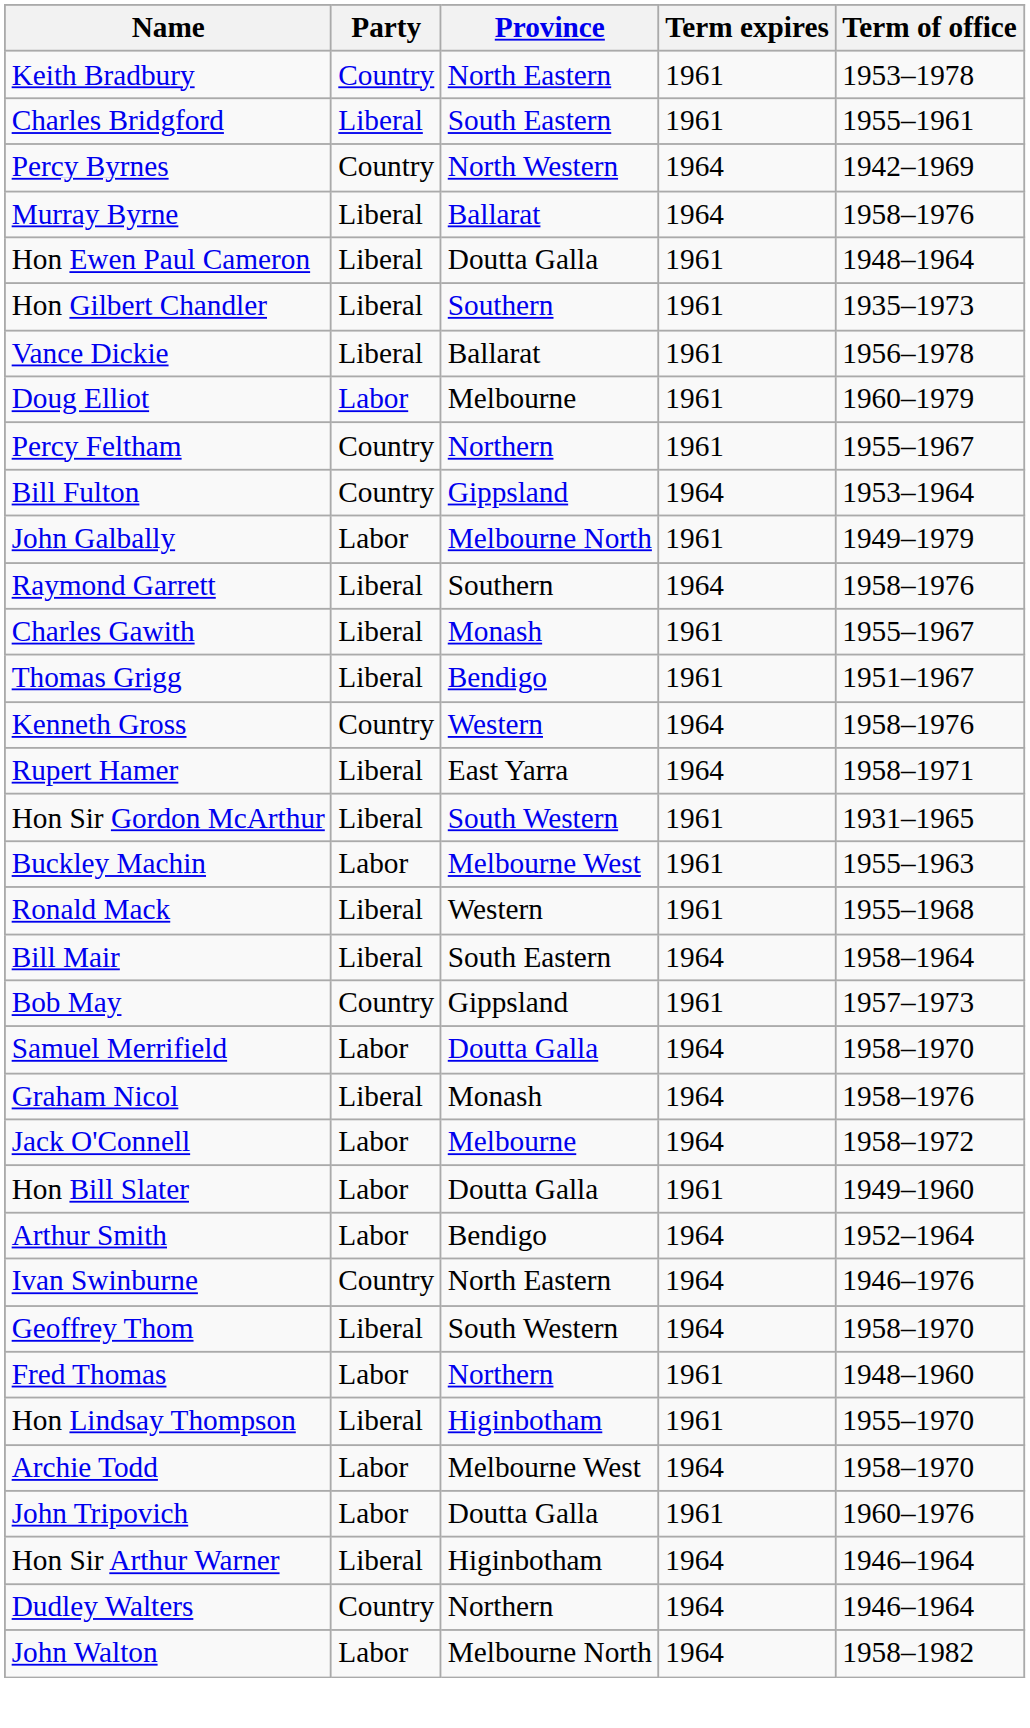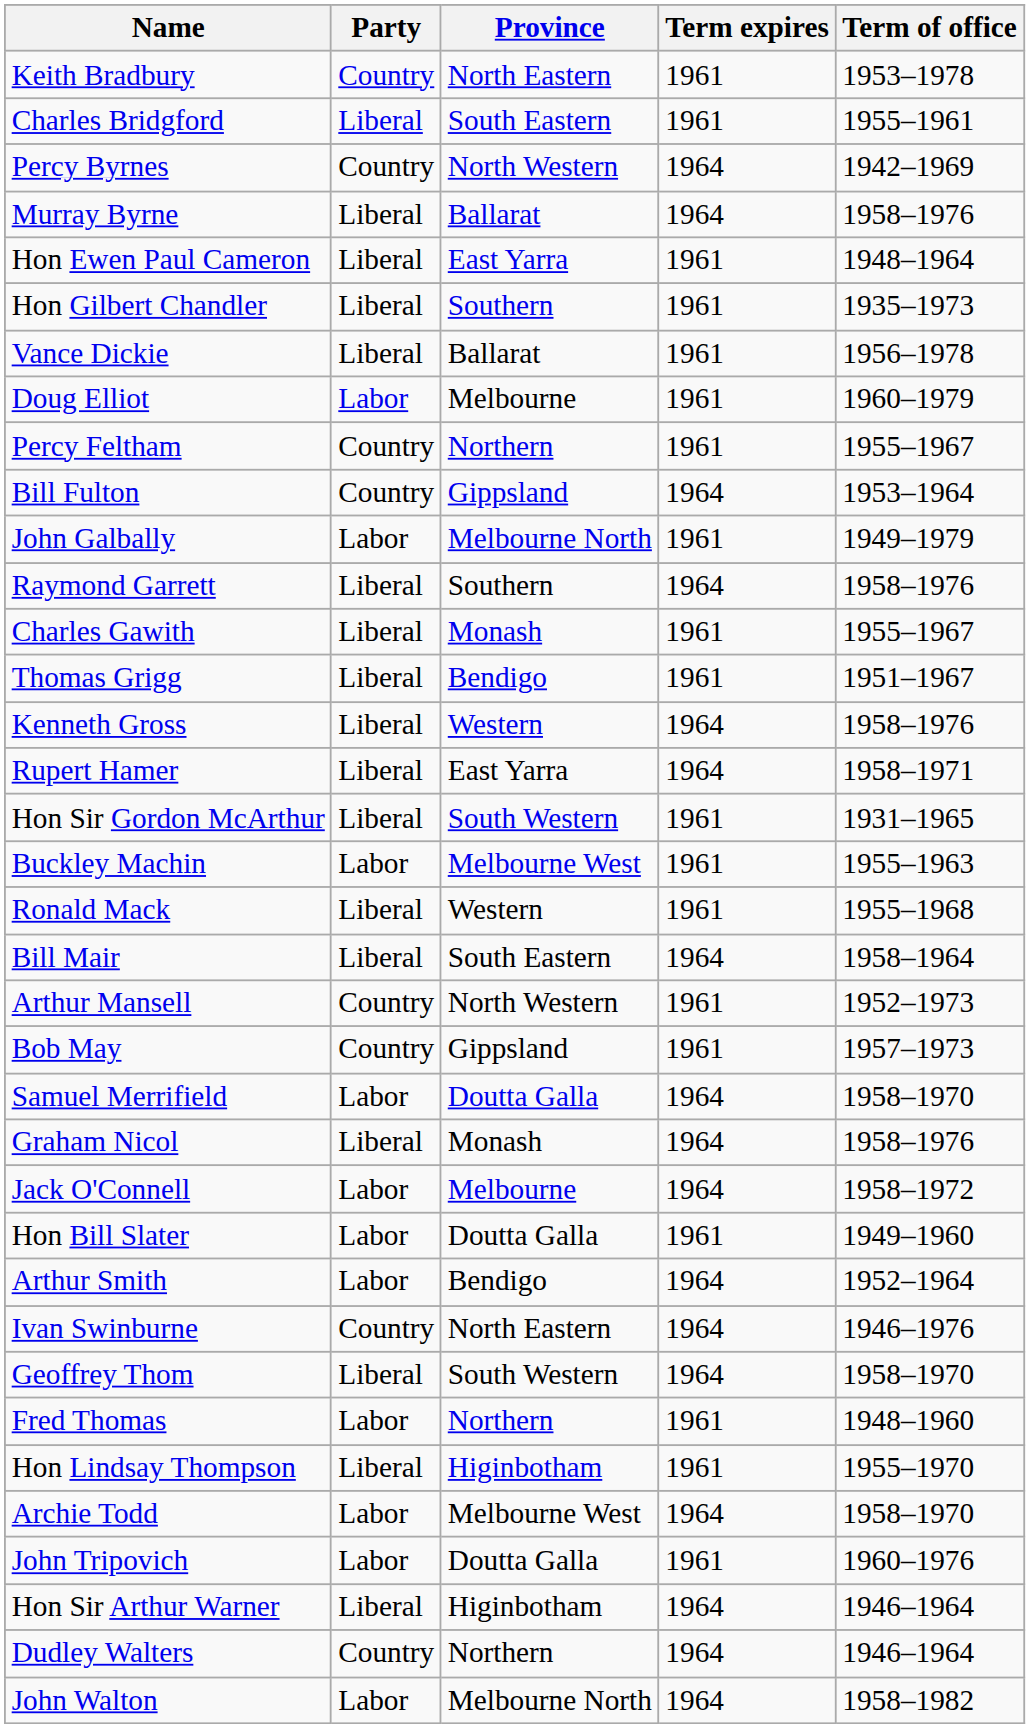Hon Ewen Paul Cameron | Province: Doutta Galla -> East Yarra
Kenneth Gross | Party: Country -> Liberal
+ row: Arthur Mansell | Country | North Western | 1961 | 1952–1973
